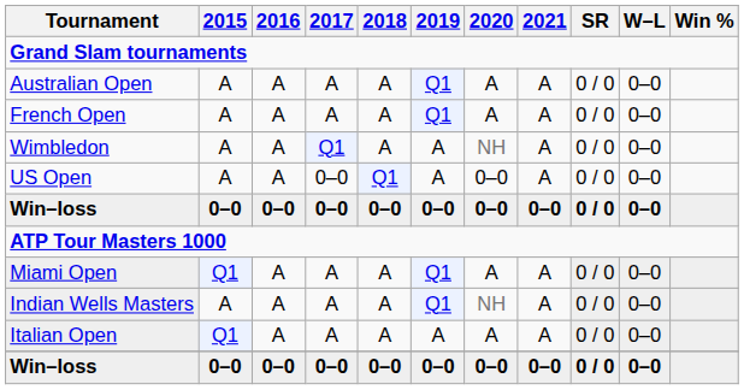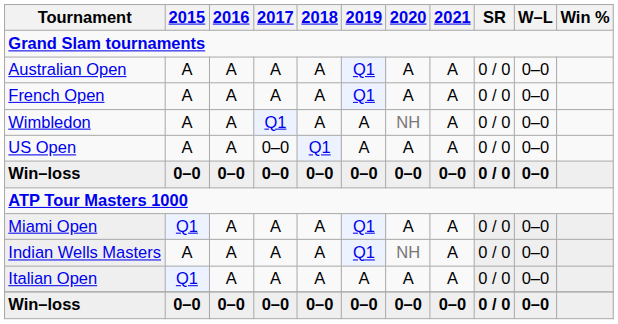US Open | 2020: 0–0 -> A
